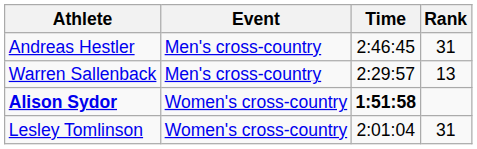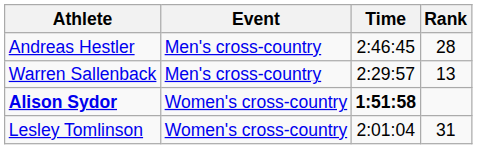Andreas Hestler | Rank: 31 -> 28
